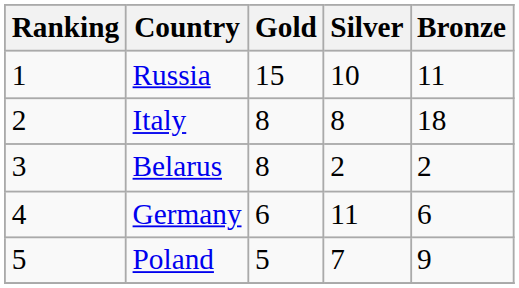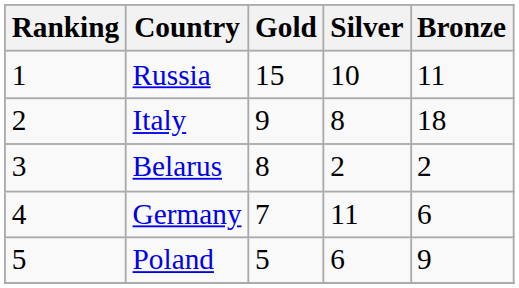Italy | Gold: 8 -> 9
Germany | Gold: 6 -> 7
Poland | Silver: 7 -> 6
